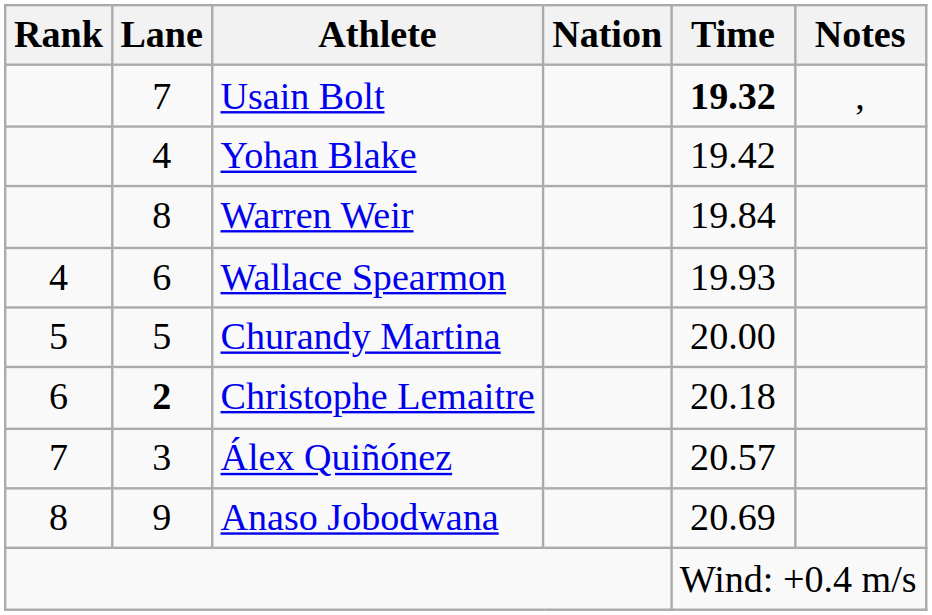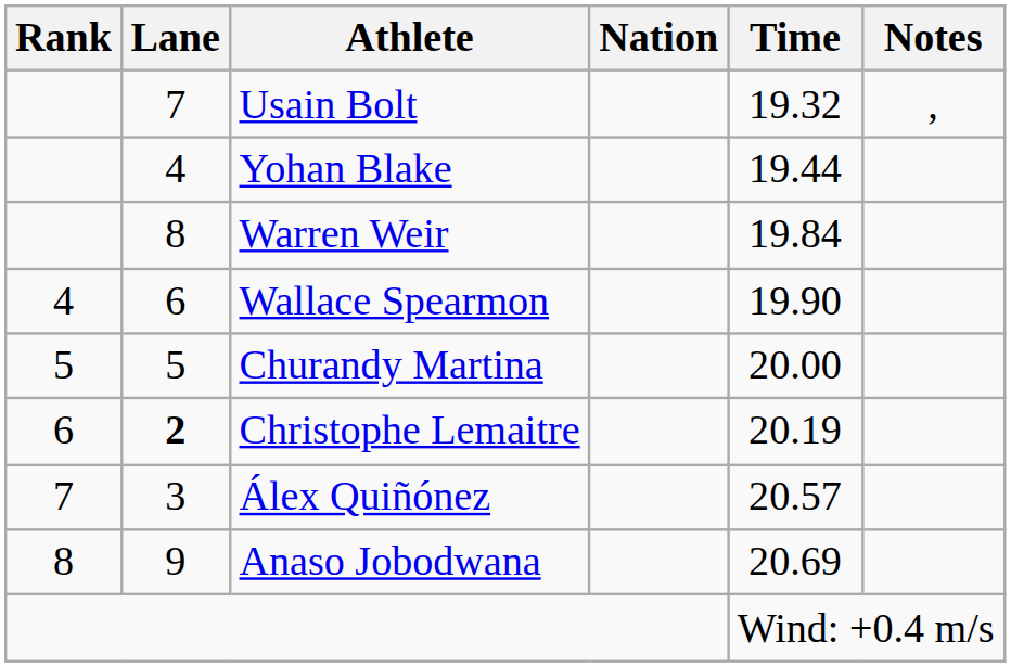Usain Bolt | Time: bold -> normal
Yohan Blake | Time: 19.42 -> 19.44
Wallace Spearmon | Time: 19.93 -> 19.90
Christophe Lemaitre | Time: 20.18 -> 20.19
